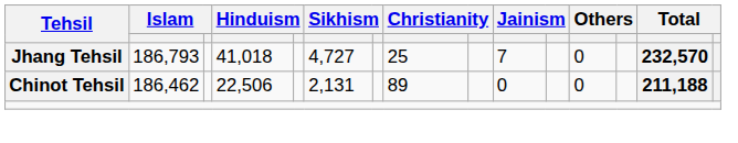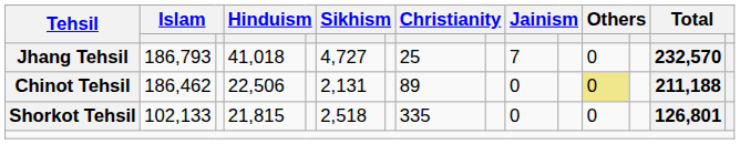Chinot Tehsil | column 12: no background -> khaki background
+ row: Shorkot Tehsil | 102,133 | 21,815 | 2,518 | 335 | 0 | 0 | 126,801
